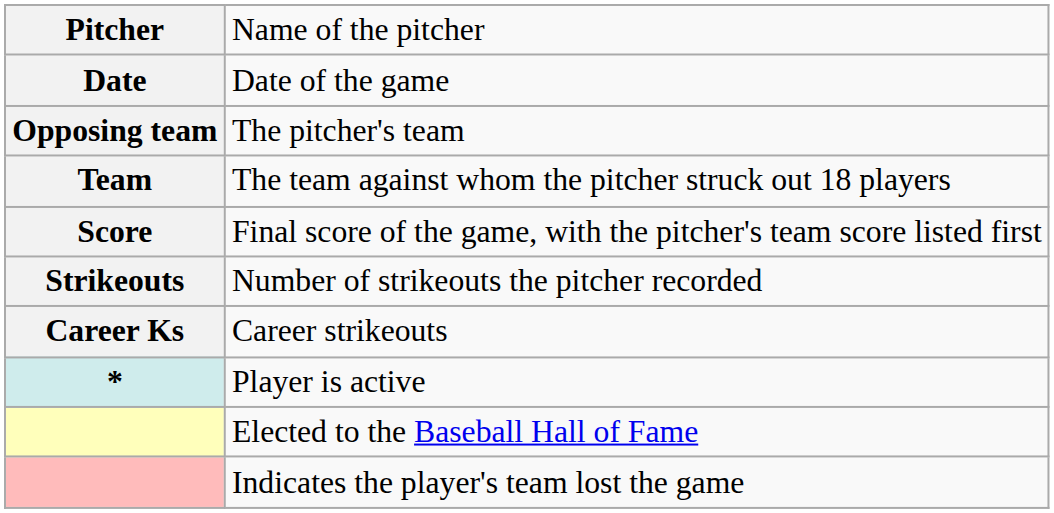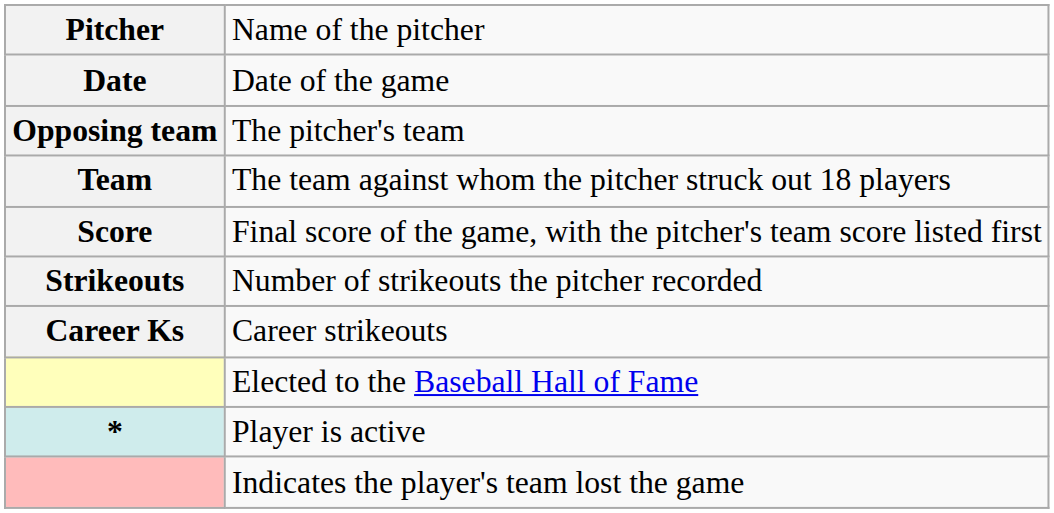rows swapped: Elected to the Baseball Hall of Fame <-> Player is active
